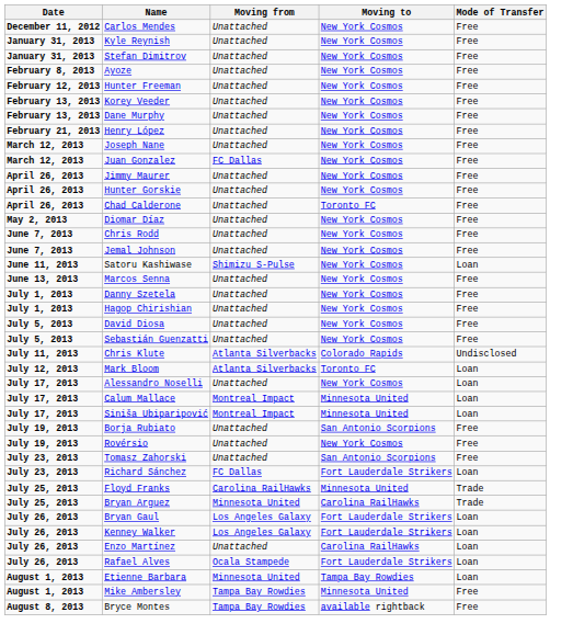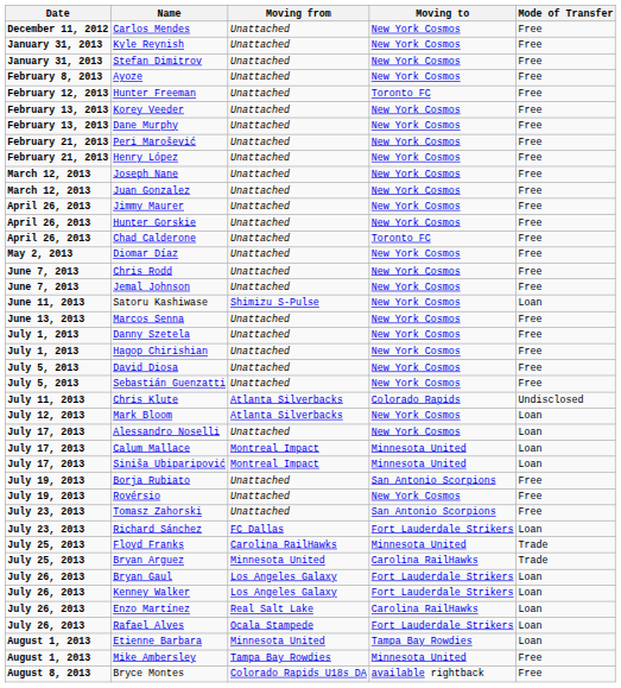Hunter Freeman | Moving to: New York Cosmos -> Toronto FC
+ row: February 21, 2013 | Peri Marošević | Unattached | New York Cosmos | Free
Juan Gonzalez | Moving from: FC Dallas -> Unattached
Mark Bloom | Moving to: Toronto FC -> New York Cosmos
Enzo Martínez | Moving from: Unattached -> Real Salt Lake
Bryce Montes | Moving from: Tampa Bay Rowdies -> Colorado Rapids U18s DA
